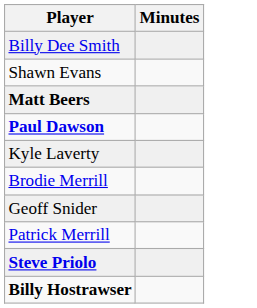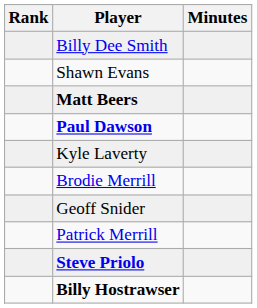+ column: Rank
